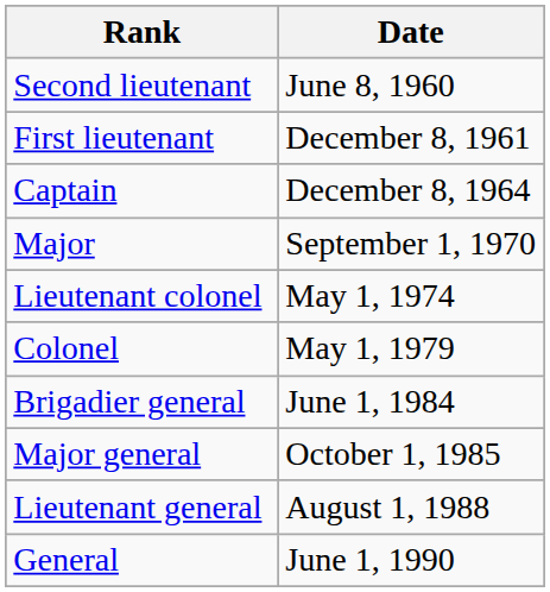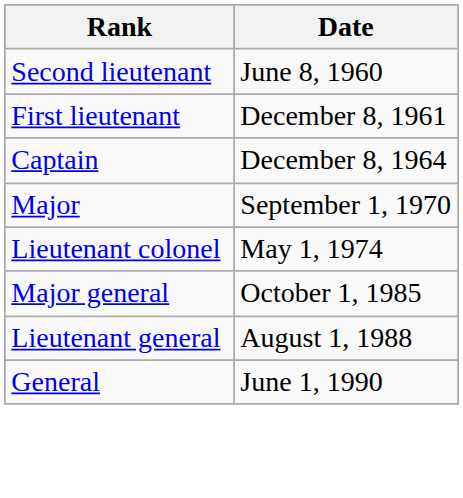- row: Colonel | May 1, 1979
- row: Brigadier general | June 1, 1984
